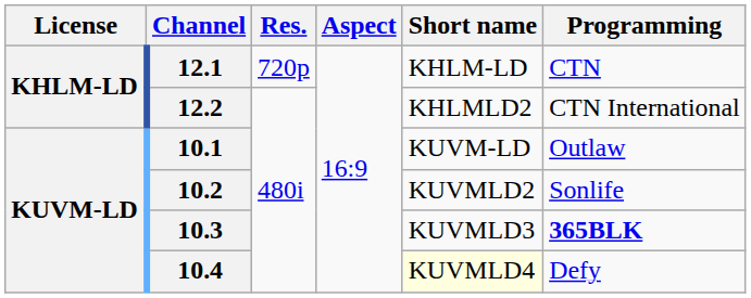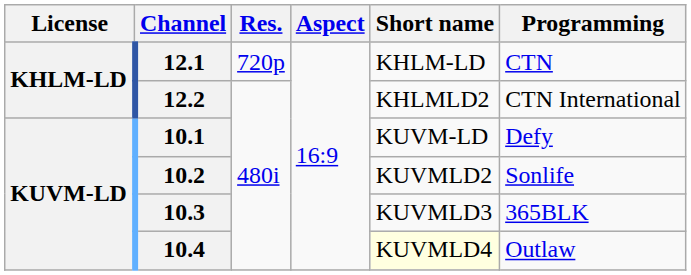10.1 | Programming: Outlaw -> Defy
10.3 | Programming: bold -> normal
10.4 | Programming: Defy -> Outlaw
